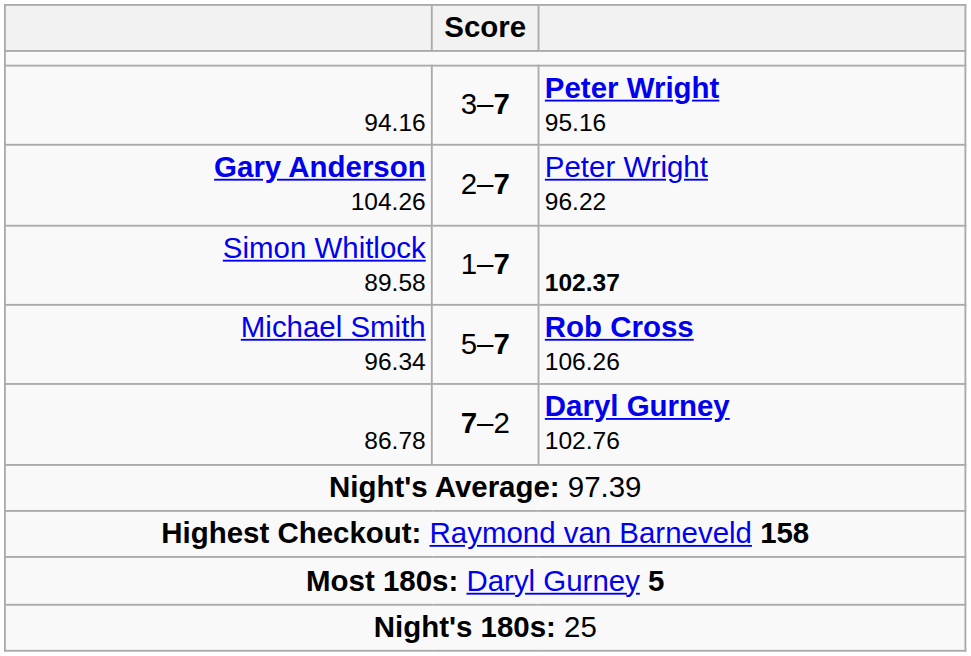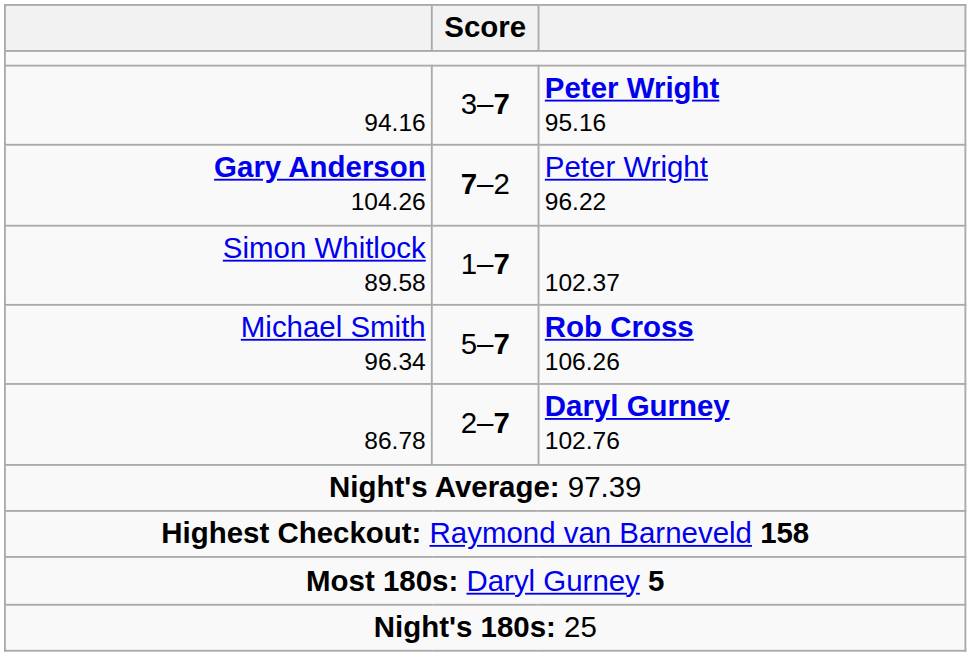Gary Anderson 104.26 | Score: 2–7 -> 7–2
Simon Whitlock 89.58 | column 3: bold -> normal
86.78 | Score: 7–2 -> 2–7
